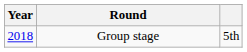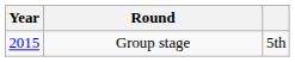Group stage | Year: 2018 -> 2015
